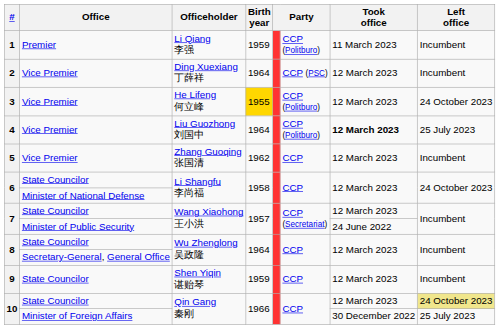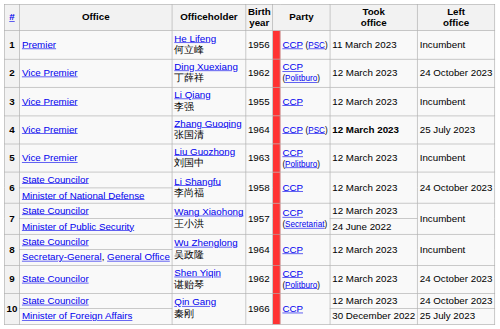1 | Officeholder: Li Qiang 李强 -> He Lifeng 何立峰
1 | Birth year: 1959 -> 1956
1 | column 6: CCP (Politburo) -> CCP (PSC)
2 | Birth year: 1964 -> 1962
2 | column 6: CCP (PSC) -> CCP (Politburo)
2 | Left office: Incumbent -> 24 October 2023
3 | Officeholder: He Lifeng 何立峰 -> Li Qiang 李强
3 | Birth year: gold background -> no background
3 | column 6: CCP (Politburo) -> CCP
3 | Left office: 24 October 2023 -> Incumbent
4 | Officeholder: Liu Guozhong 刘国中 -> Zhang Guoqing 张国清
4 | column 6: CCP (Politburo) -> CCP (PSC)
5 | Officeholder: Zhang Guoqing 张国清 -> Liu Guozhong 刘国中
5 | Birth year: 1962 -> 1963
5 | column 6: CCP -> CCP (Politburo)
9 | Birth year: 1959 -> 1962
9 | column 6: CCP -> CCP (Politburo)
9 | Left office: Incumbent -> 24 October 2023
10 / State Councilor | Left office: khaki background -> no background
